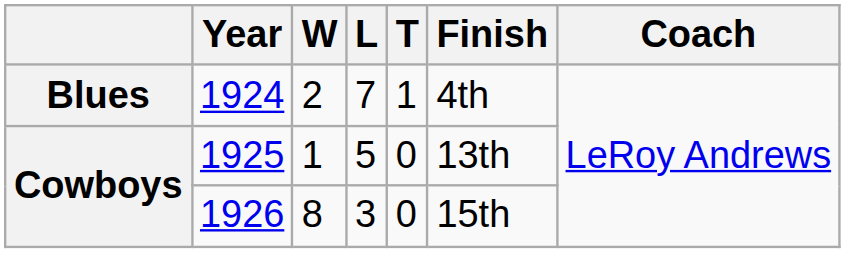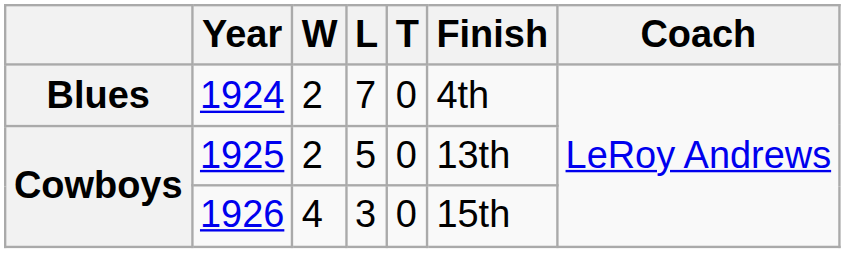1924 | T: 1 -> 0
1925 | W: 1 -> 2
1926 | W: 8 -> 4
